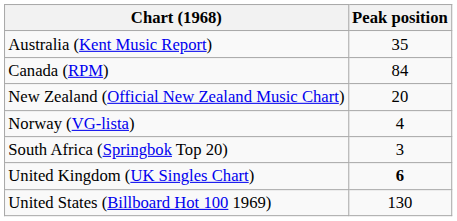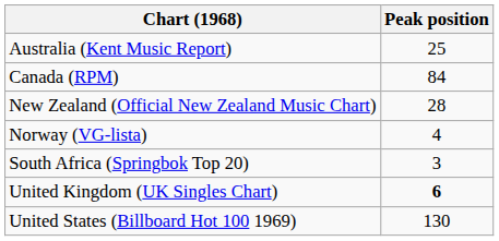Australia (Kent Music Report) | Peak position: 35 -> 25
New Zealand (Official New Zealand Music Chart) | Peak position: 20 -> 28
